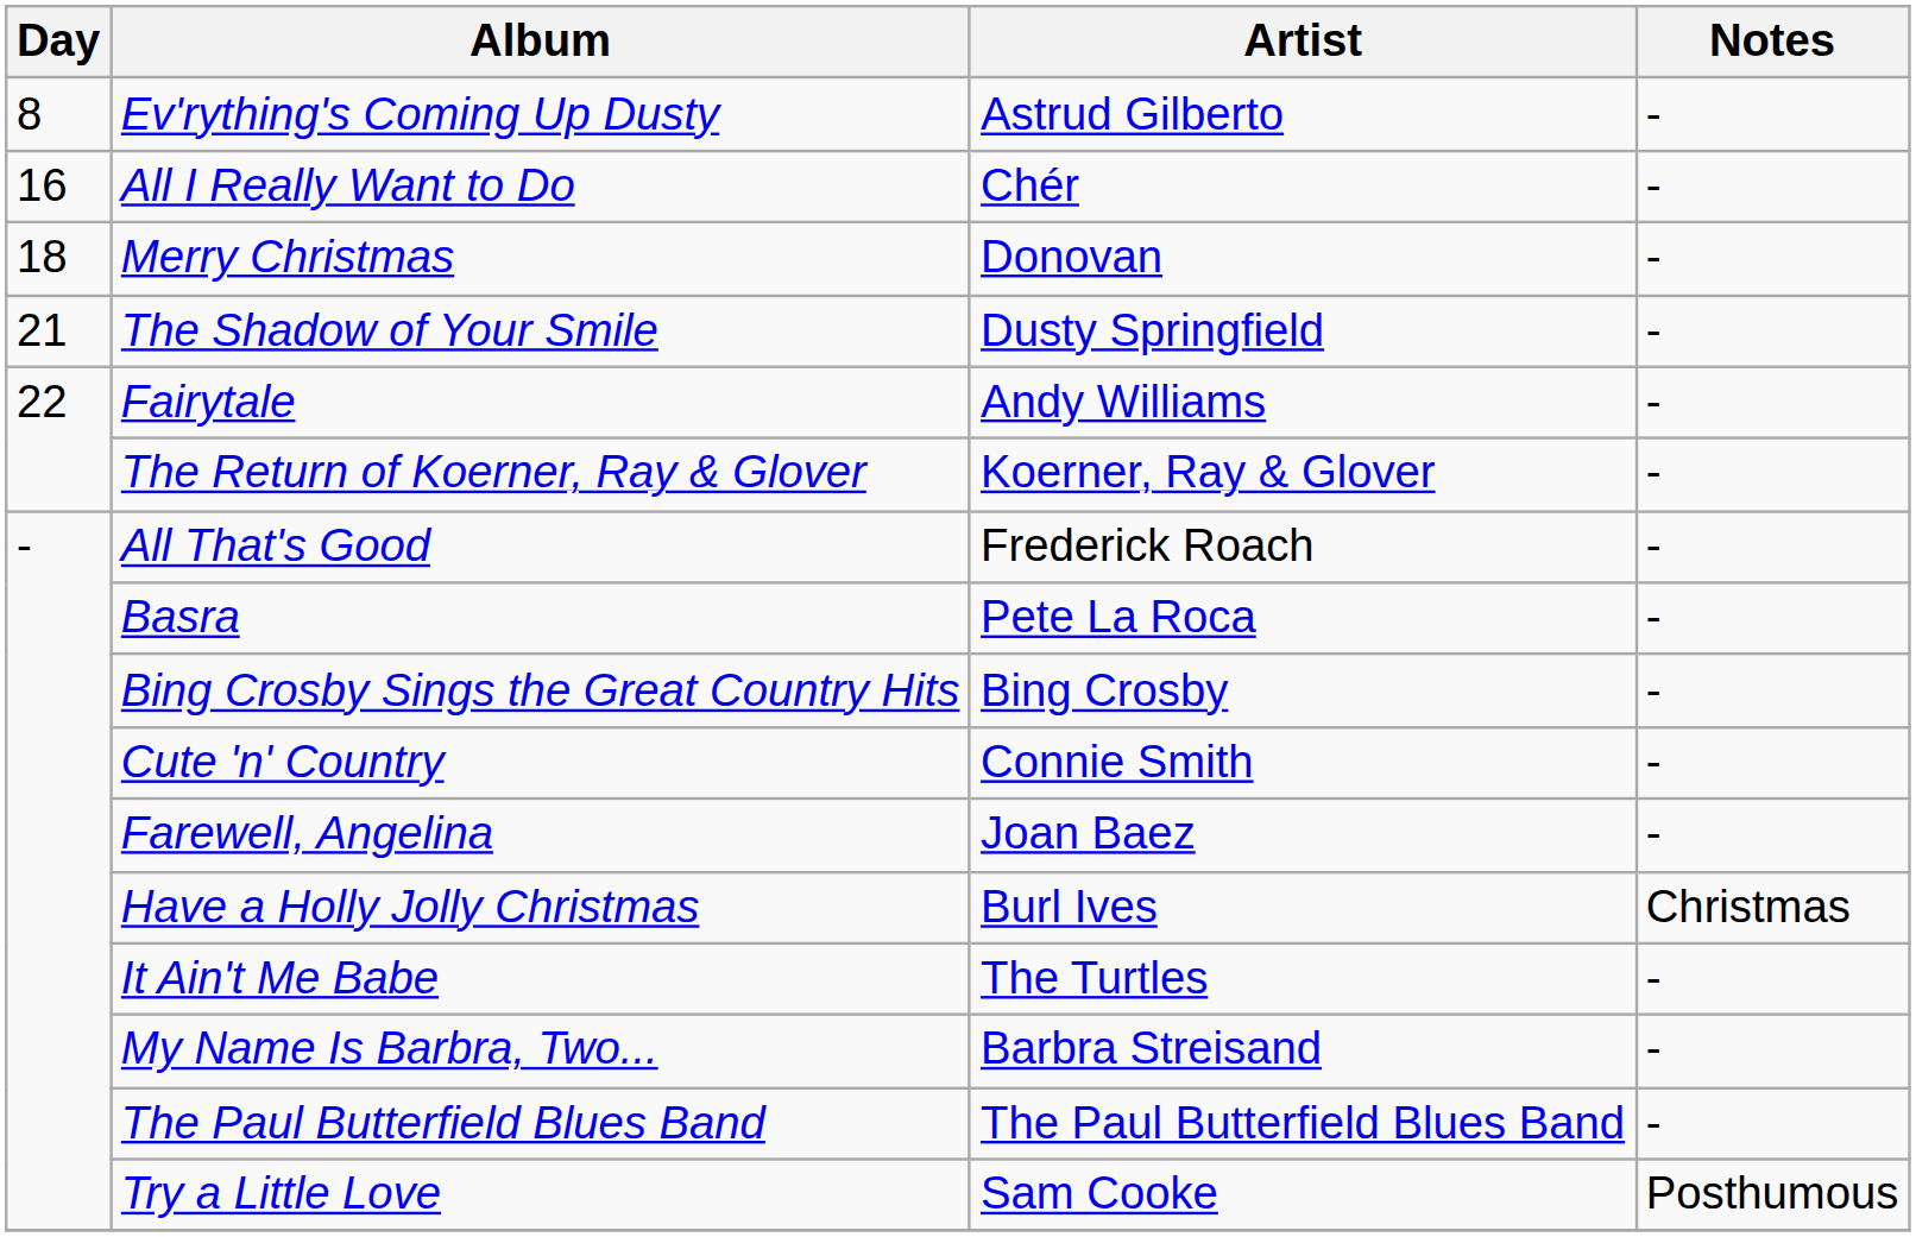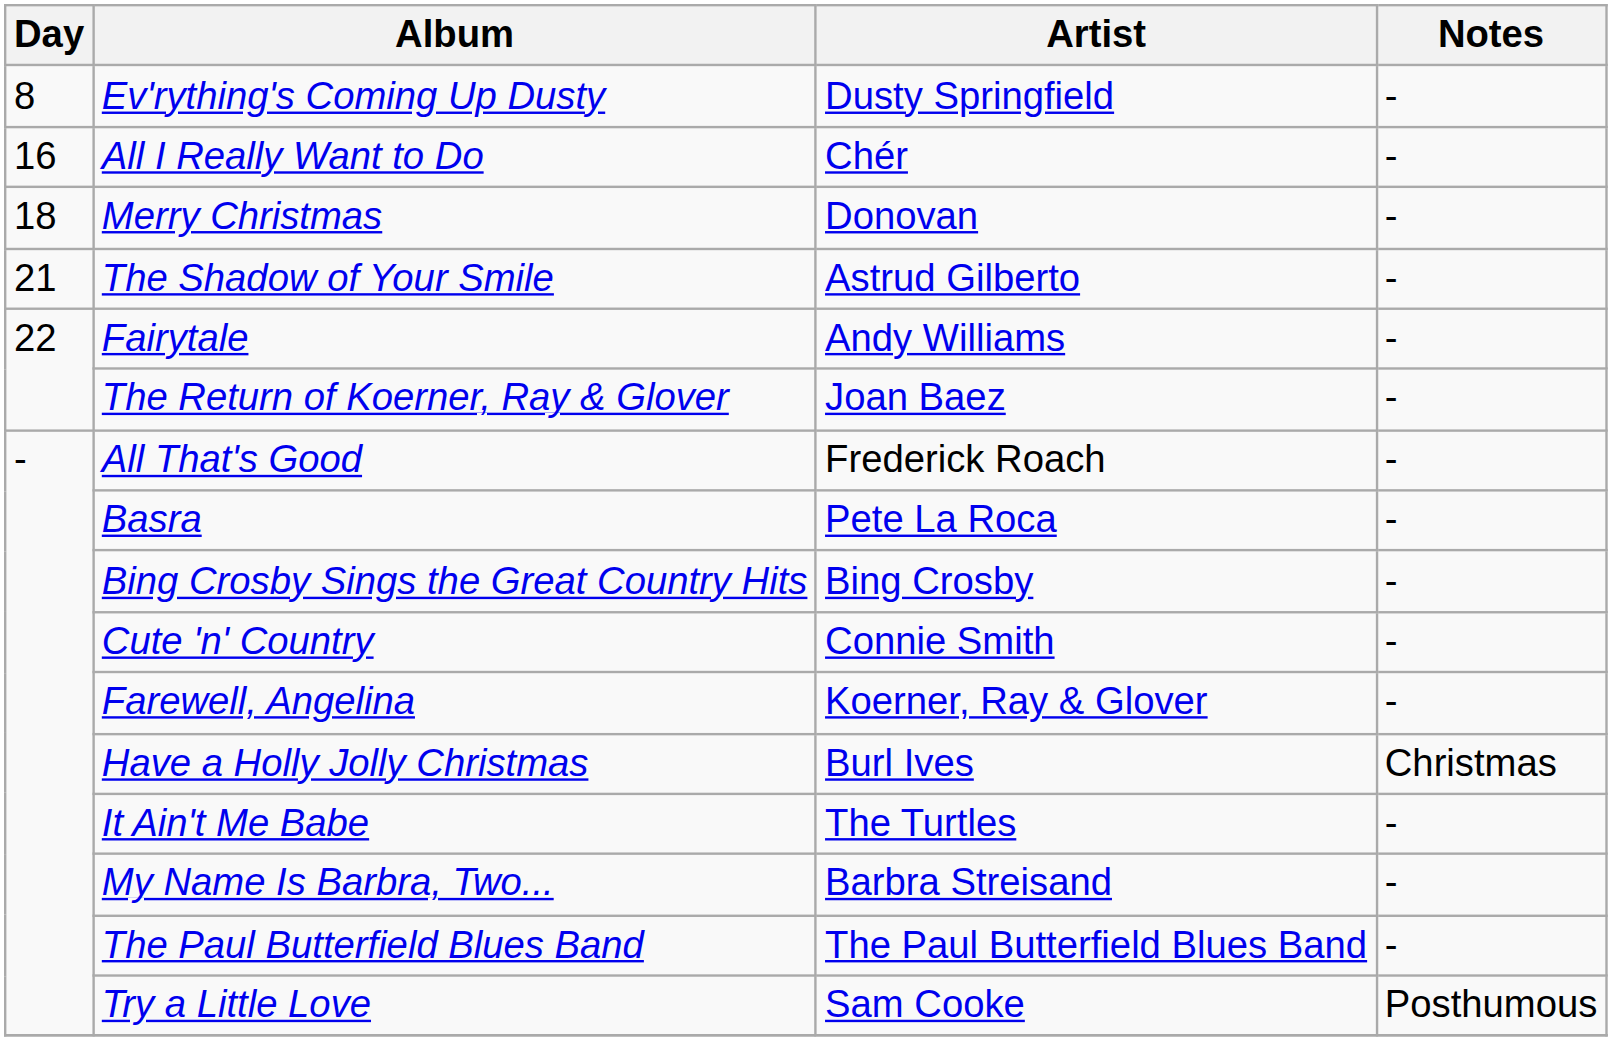Ev'rything's Coming Up Dusty | Artist: Astrud Gilberto -> Dusty Springfield
The Shadow of Your Smile | Artist: Dusty Springfield -> Astrud Gilberto
The Return of Koerner, Ray & Glover | Artist: Koerner, Ray & Glover -> Joan Baez
Farewell, Angelina | Artist: Joan Baez -> Koerner, Ray & Glover
